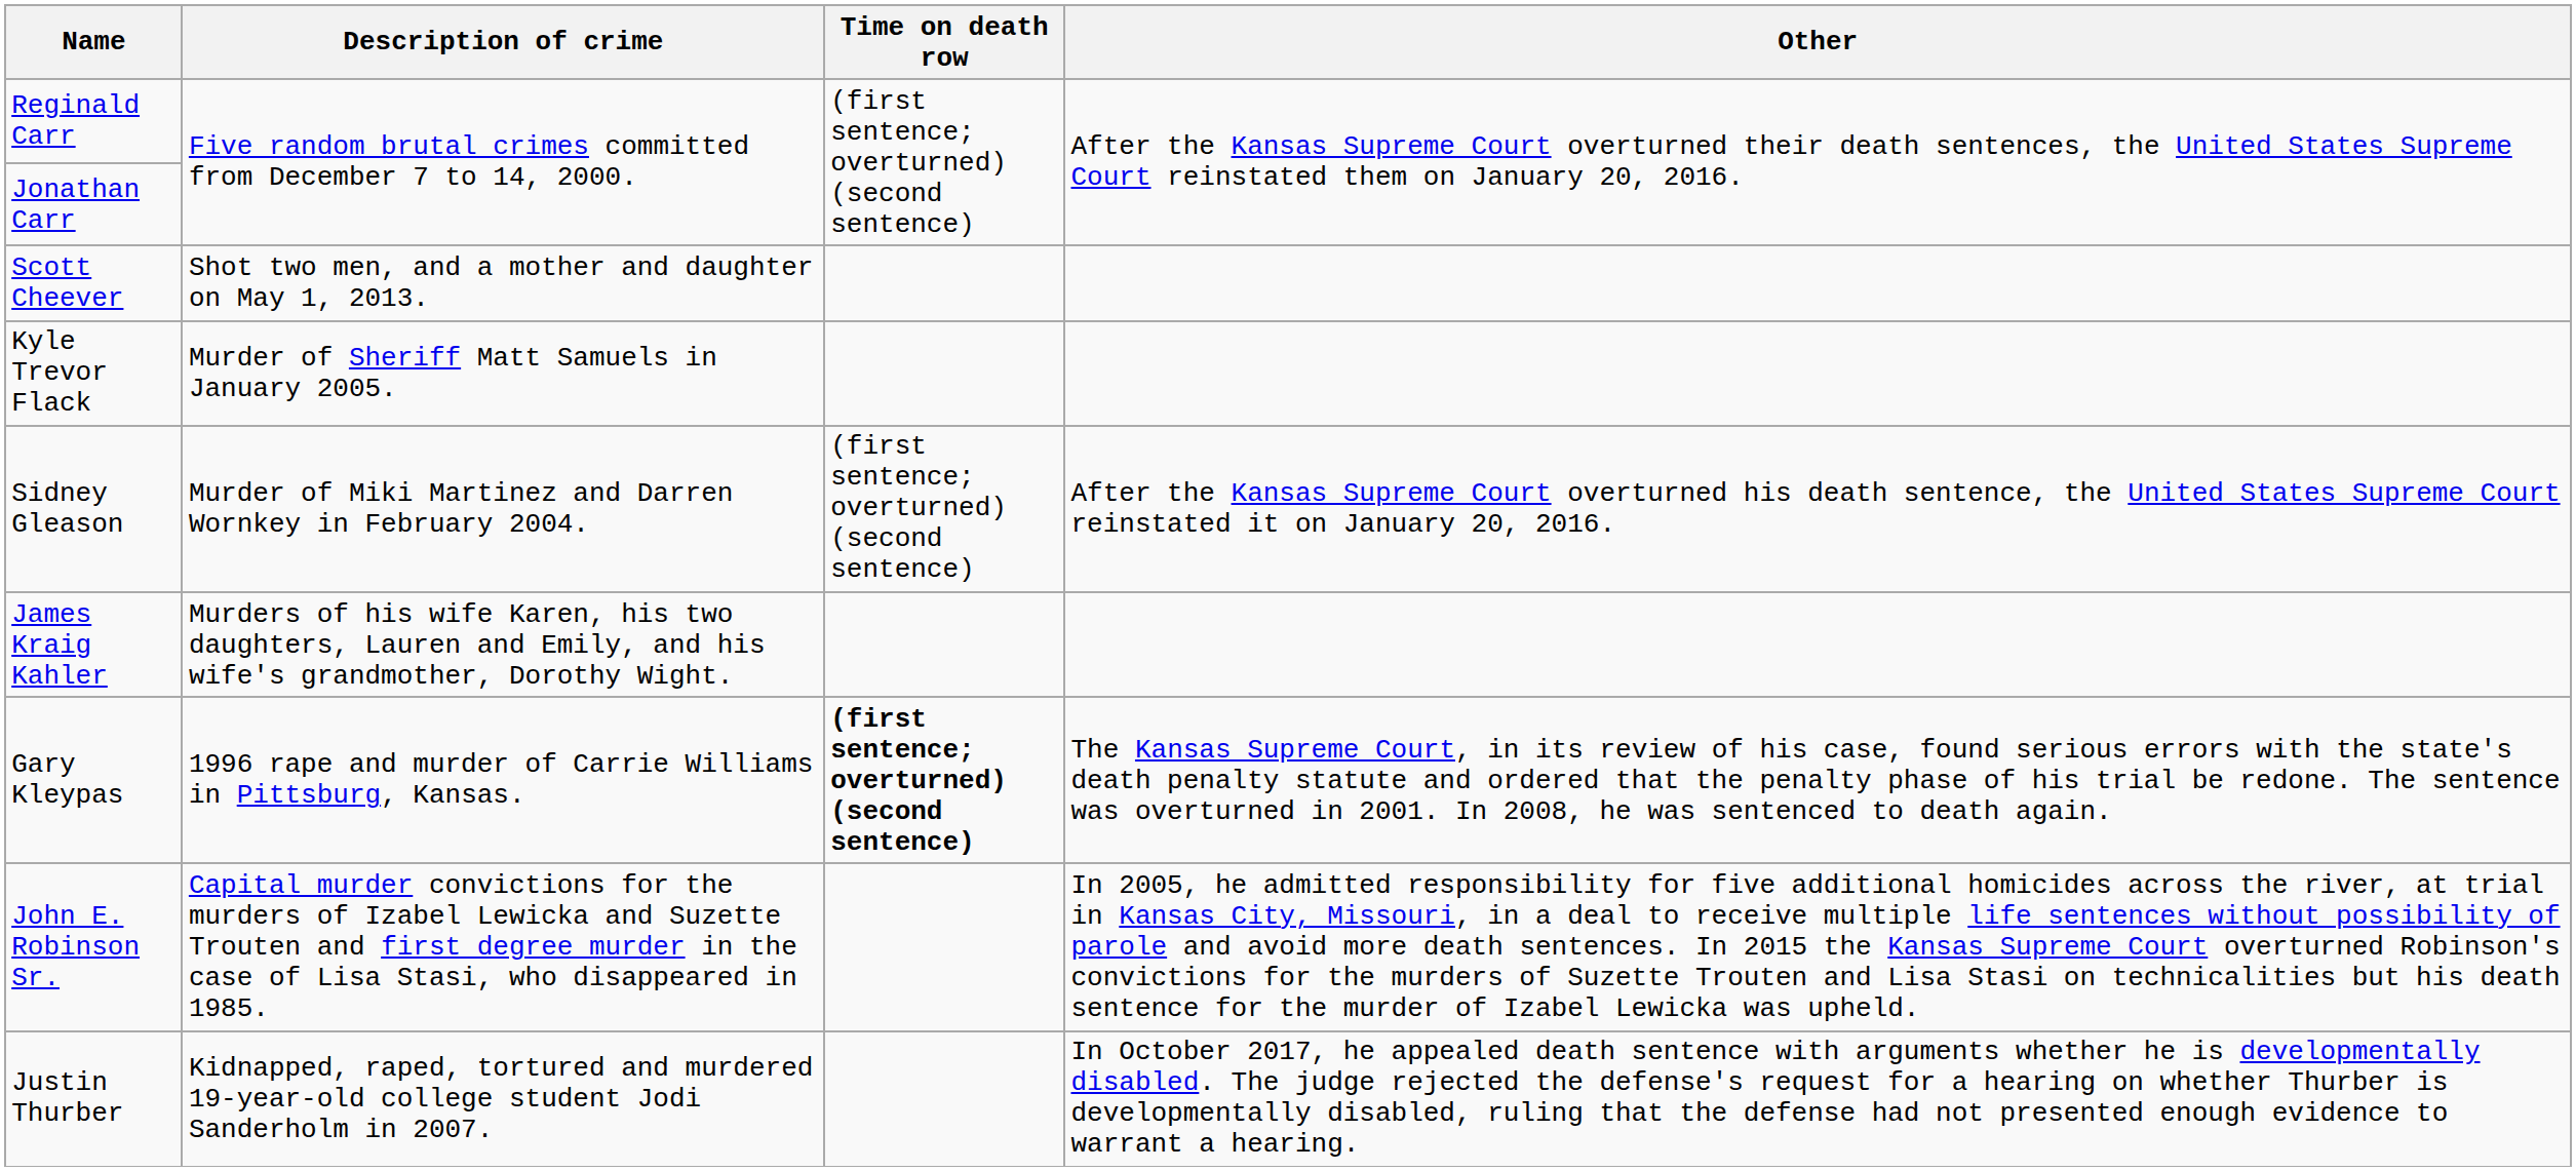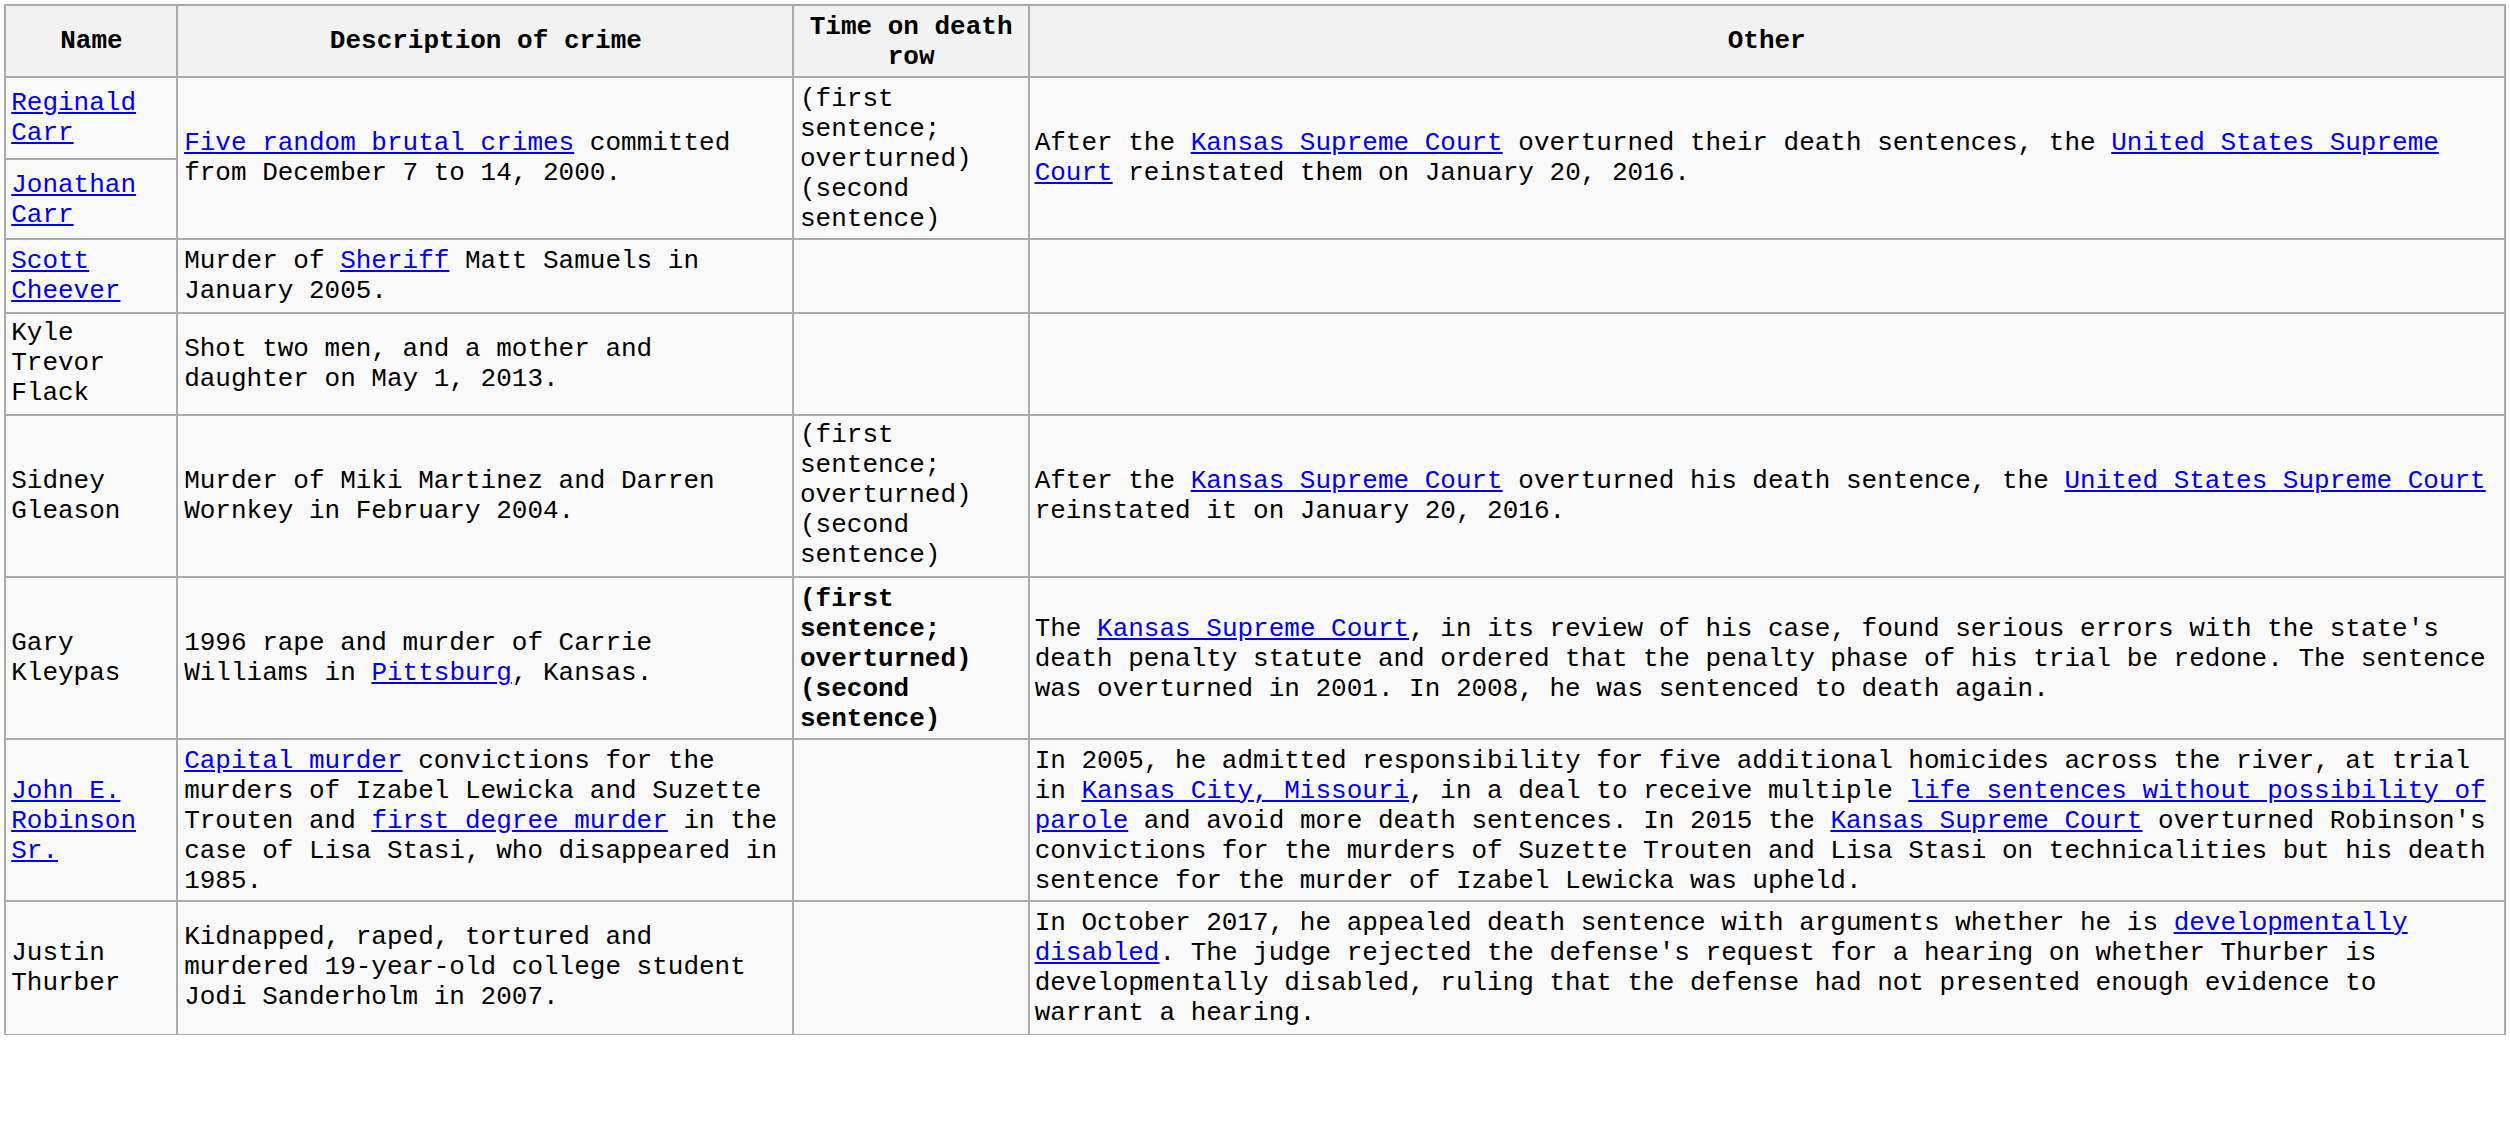Scott Cheever | Description of crime: Shot two men, and a mother and daughter on May 1, 2013. -> Murder of Sheriff Matt Samuels in January 2005.
Kyle Trevor Flack | Description of crime: Murder of Sheriff Matt Samuels in January 2005. -> Shot two men, and a mother and daughter on May 1, 2013.
- row: James Kraig Kahler | Murders of his wife Karen, his two daughters, Lauren and Emily, and his wife's grandmother, Dorothy Wight.
